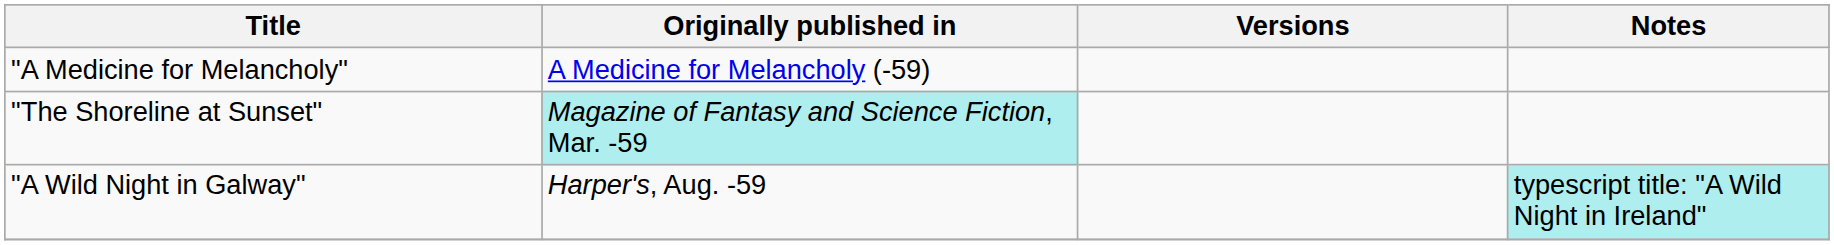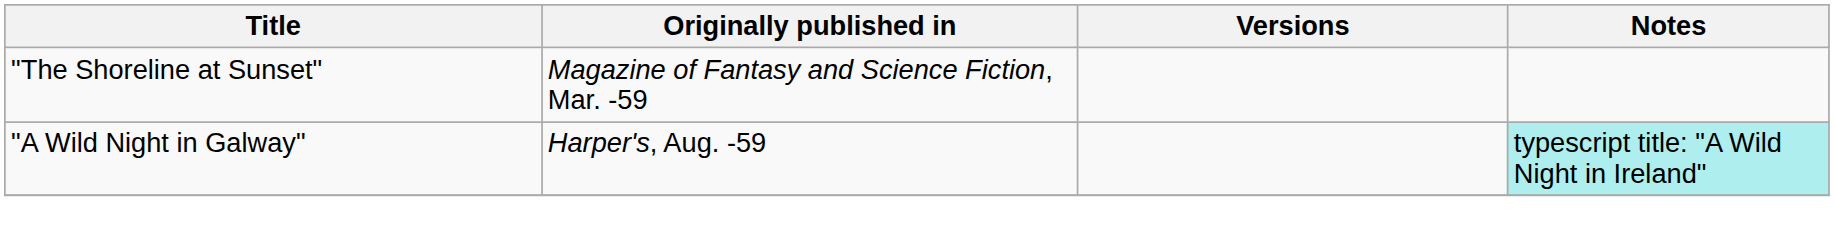- row: "A Medicine for Melancholy" | A Medicine for Melancholy (-59)
"The Shoreline at Sunset" | Originally published in: paleturquoise background -> no background
